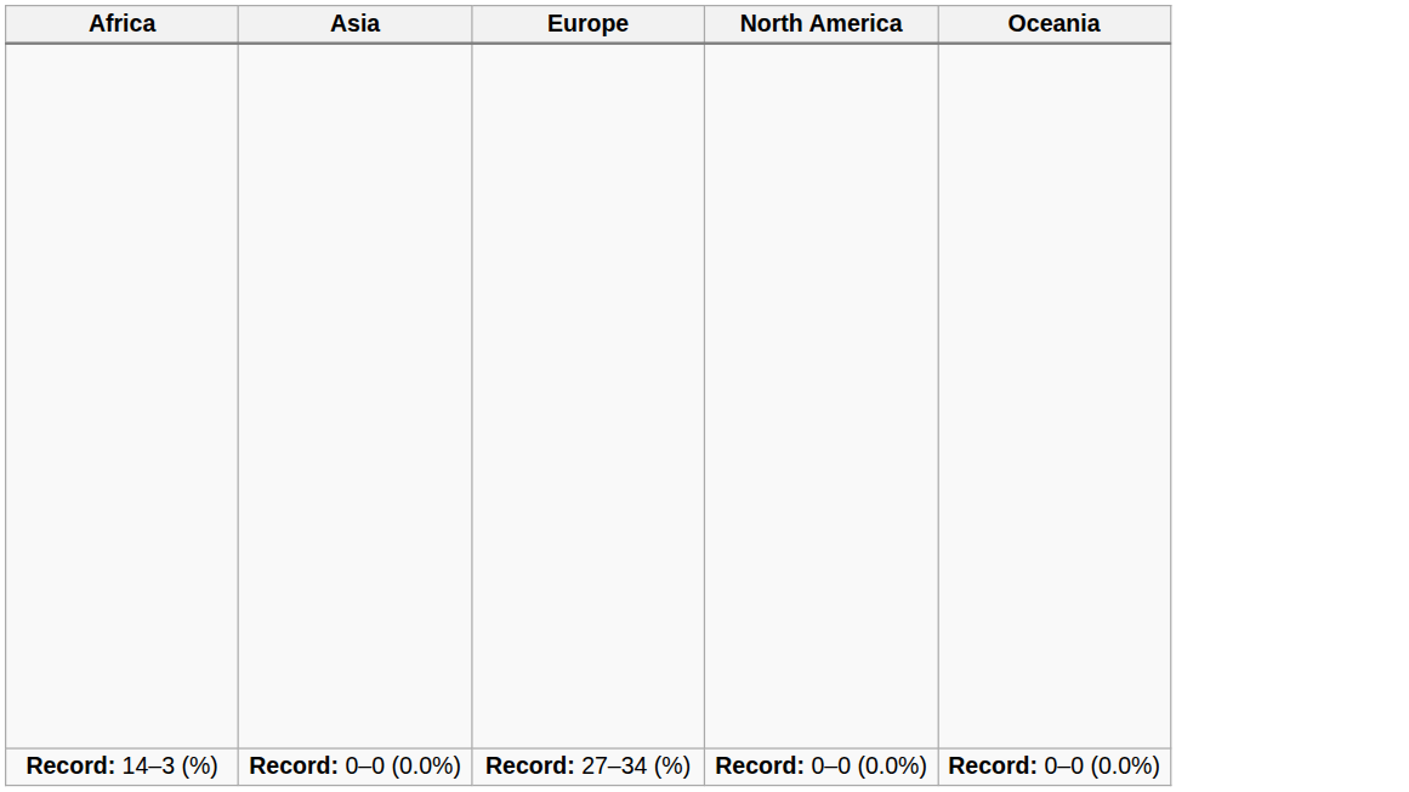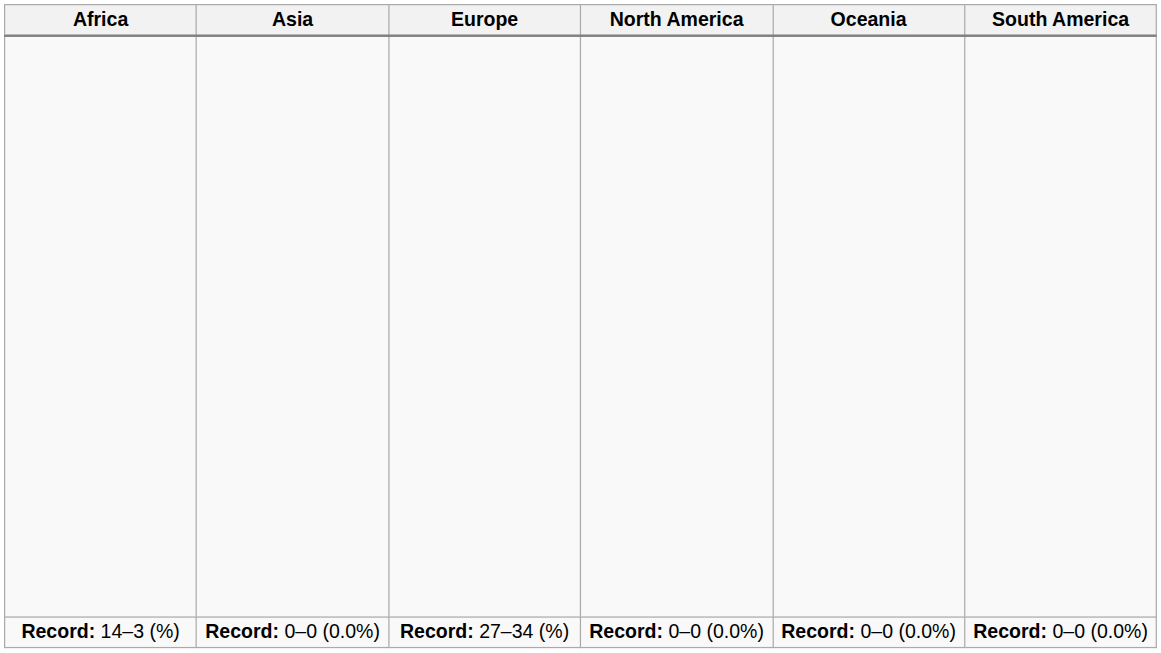+ column: South America | Record: 0–0 (0.0%)
